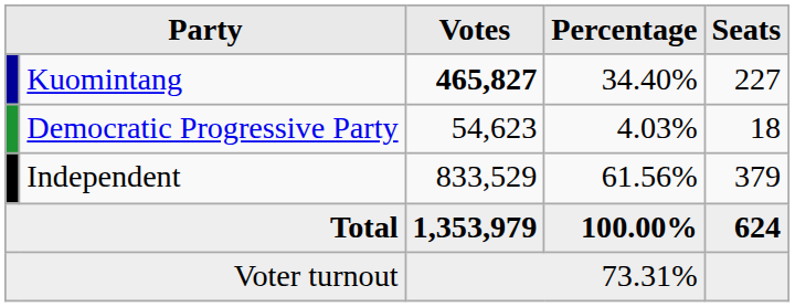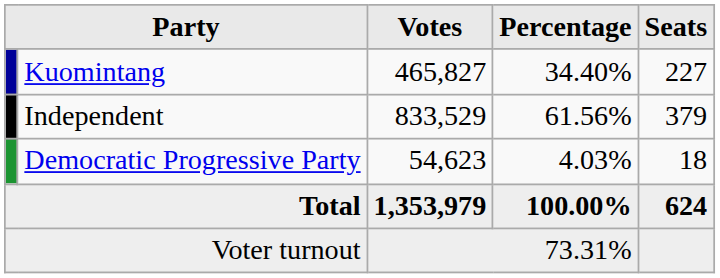Kuomintang | Votes: bold -> normal
rows swapped: Democratic Progressive Party <-> Independent
